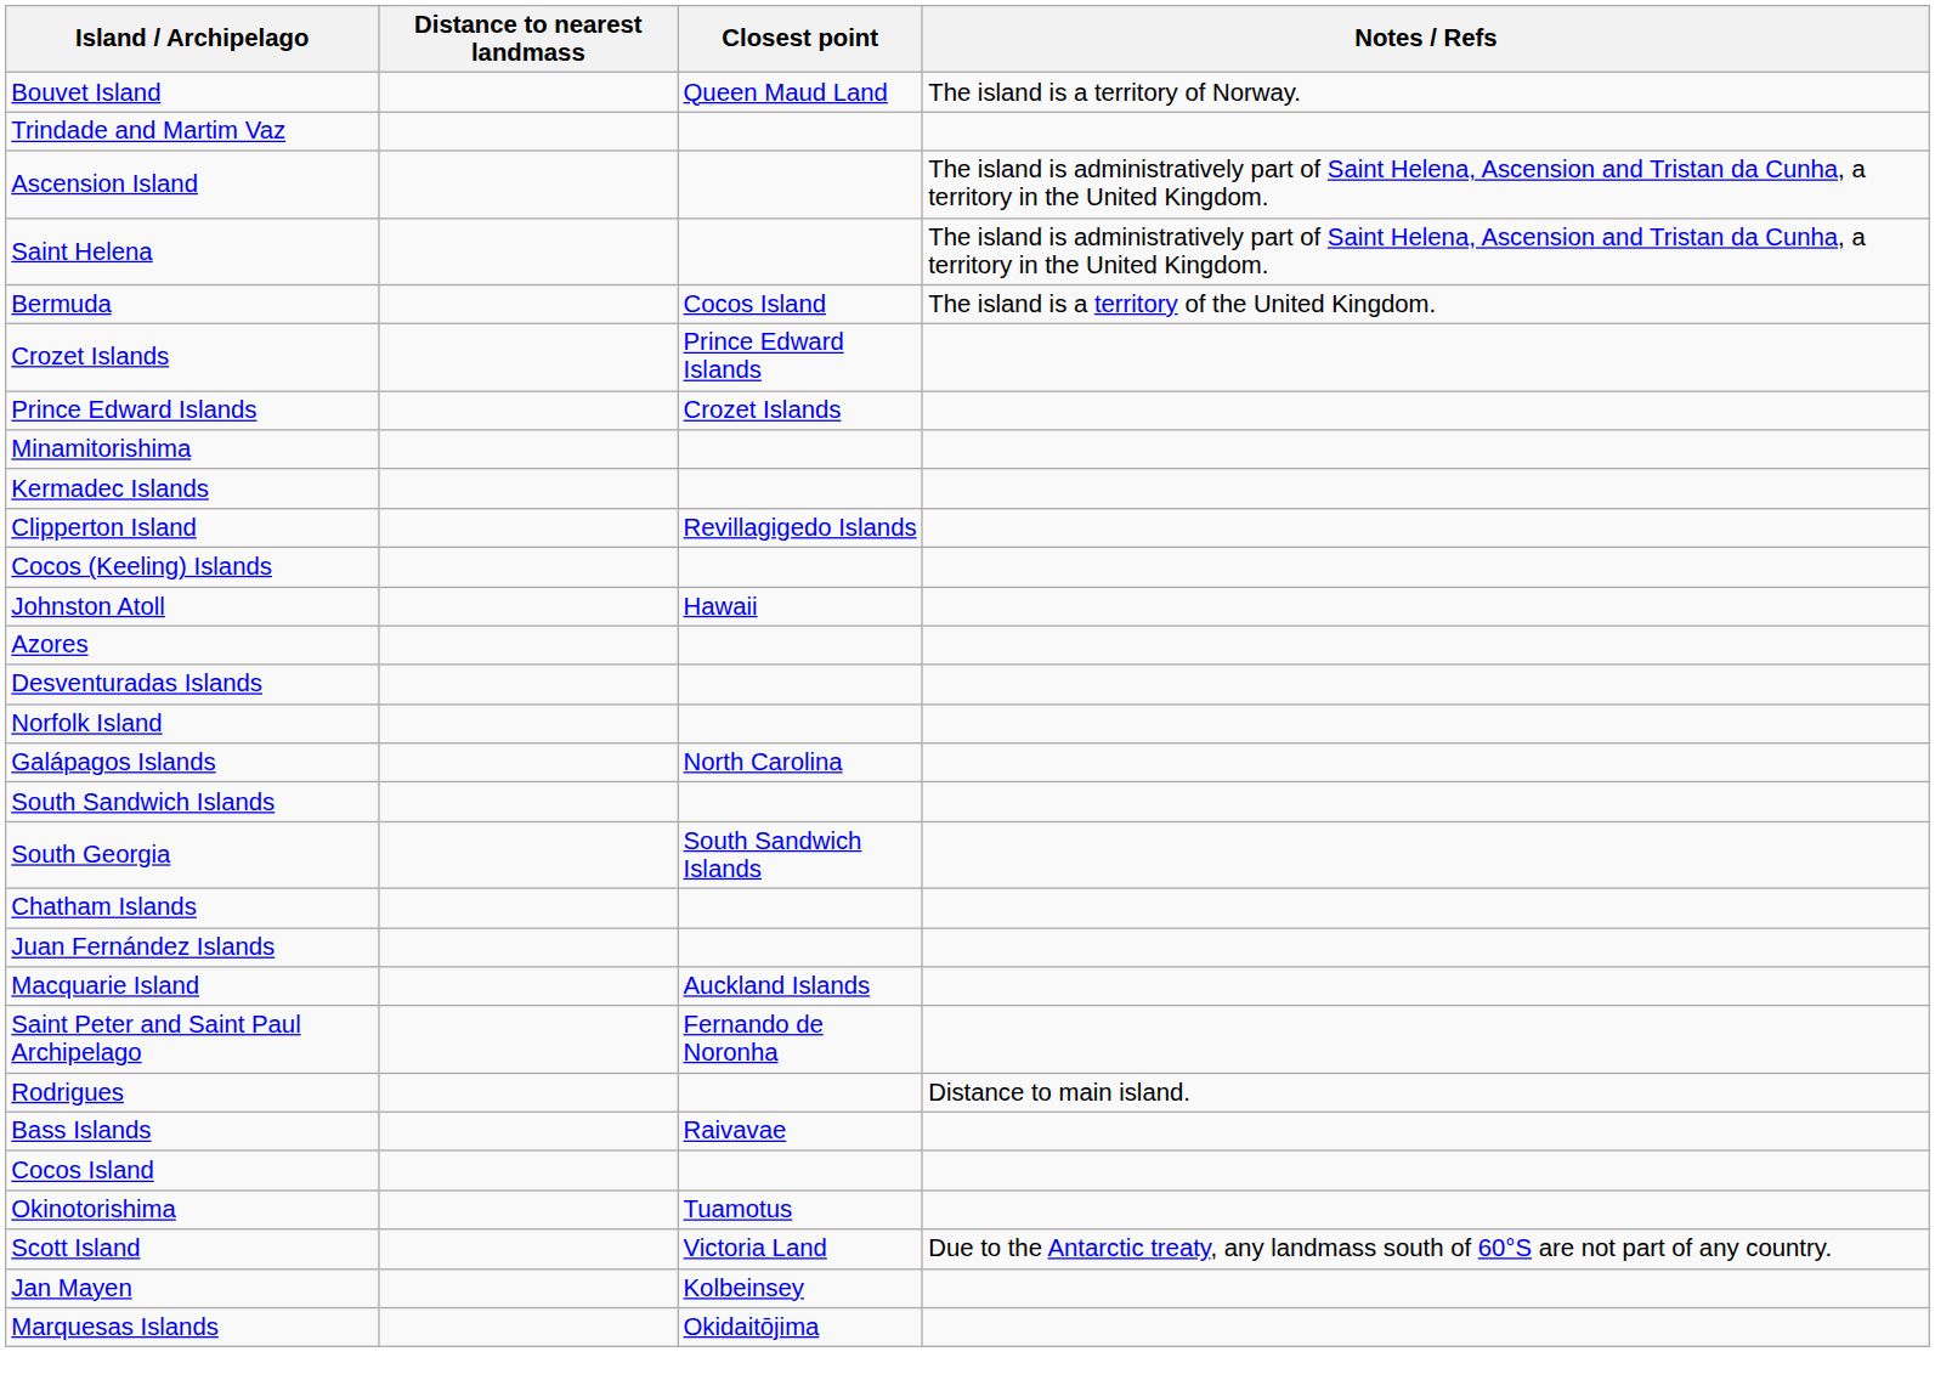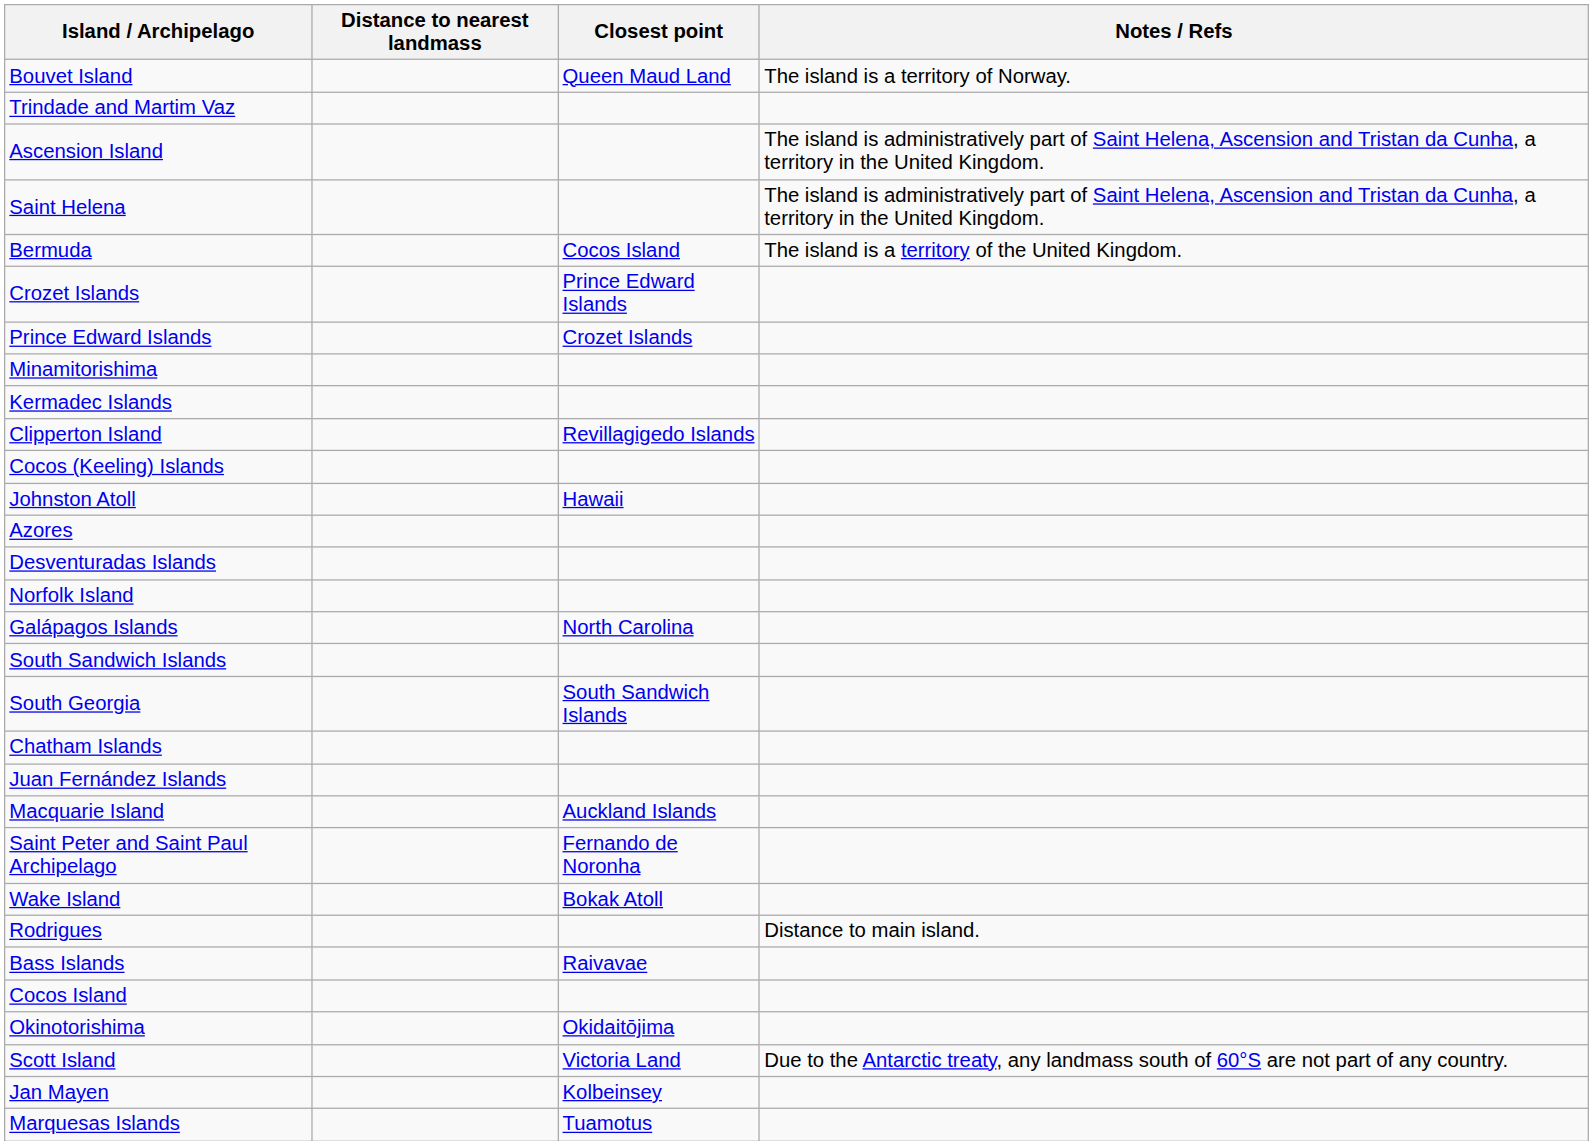+ row: Wake Island | Bokak Atoll
Okinotorishima | Closest point: Tuamotus -> Okidaitōjima
Marquesas Islands | Closest point: Okidaitōjima -> Tuamotus
